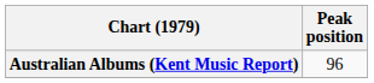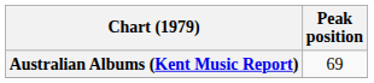Australian Albums (Kent Music Report) | Peak position: 96 -> 69
